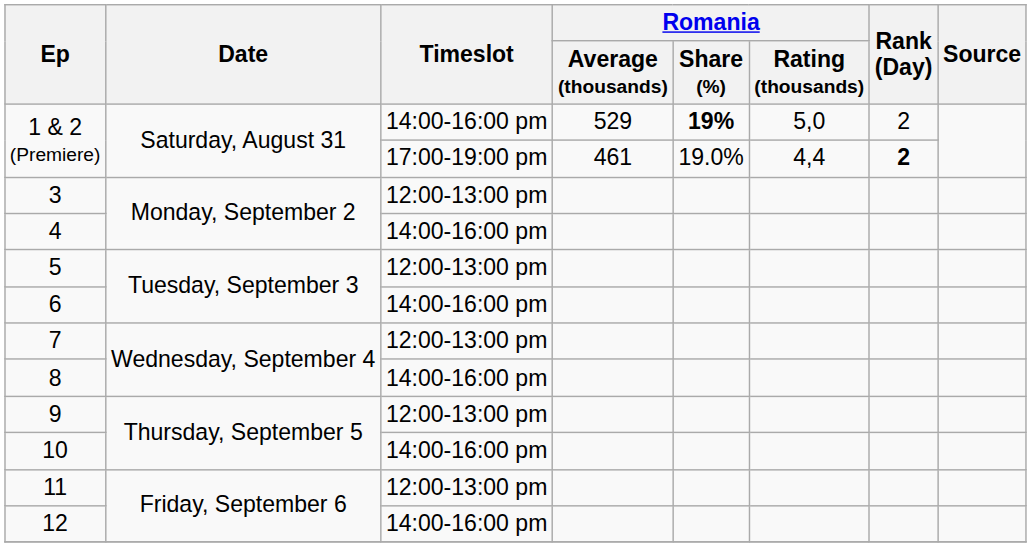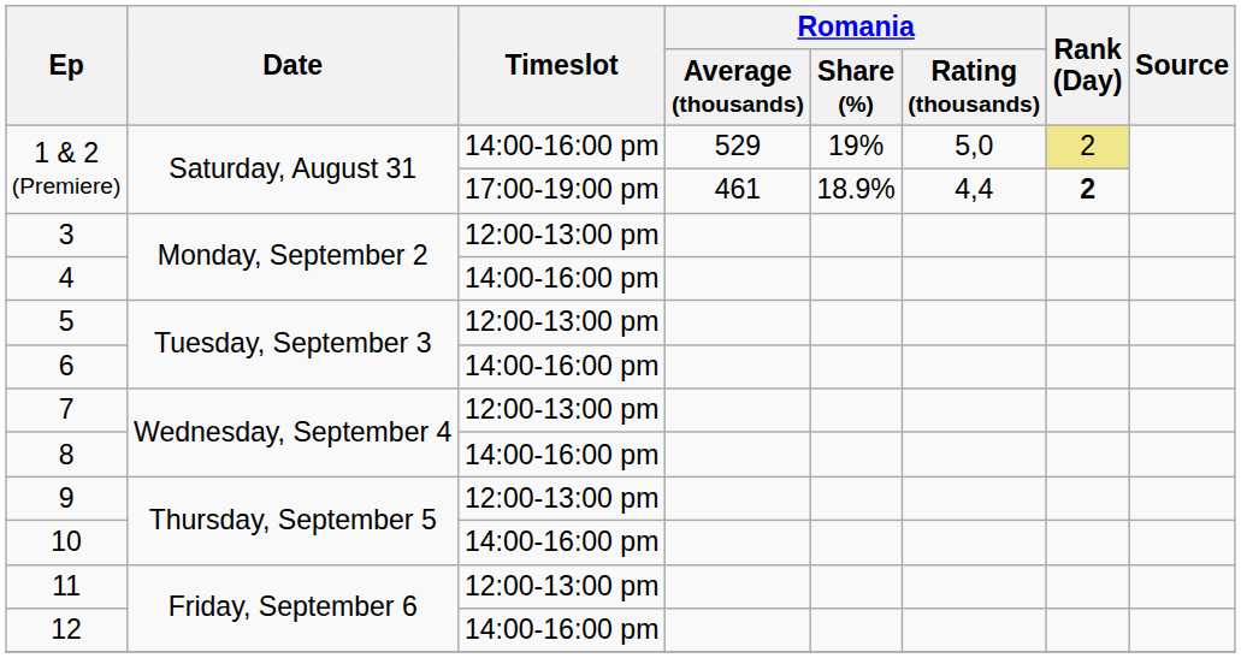1 & 2 (Premiere) / 14:00-16:00 pm | Romania / Share (%): bold -> normal
1 & 2 (Premiere) / 14:00-16:00 pm | Rank (Day): no background -> khaki background
1 & 2 (Premiere) / 17:00-19:00 pm | Romania / Share (%): 19.0% -> 18.9%
